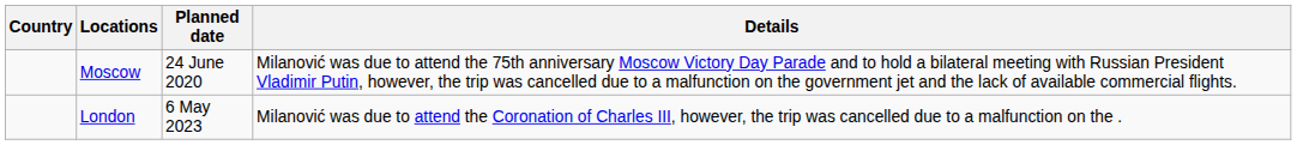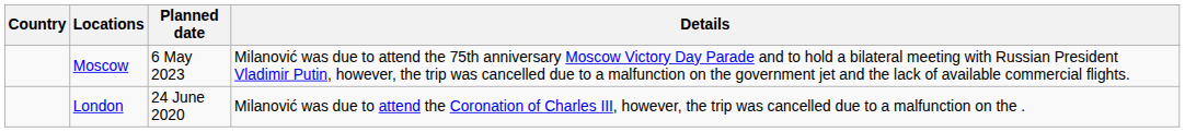Moscow | Planned date: 24 June 2020 -> 6 May 2023
London | Planned date: 6 May 2023 -> 24 June 2020
